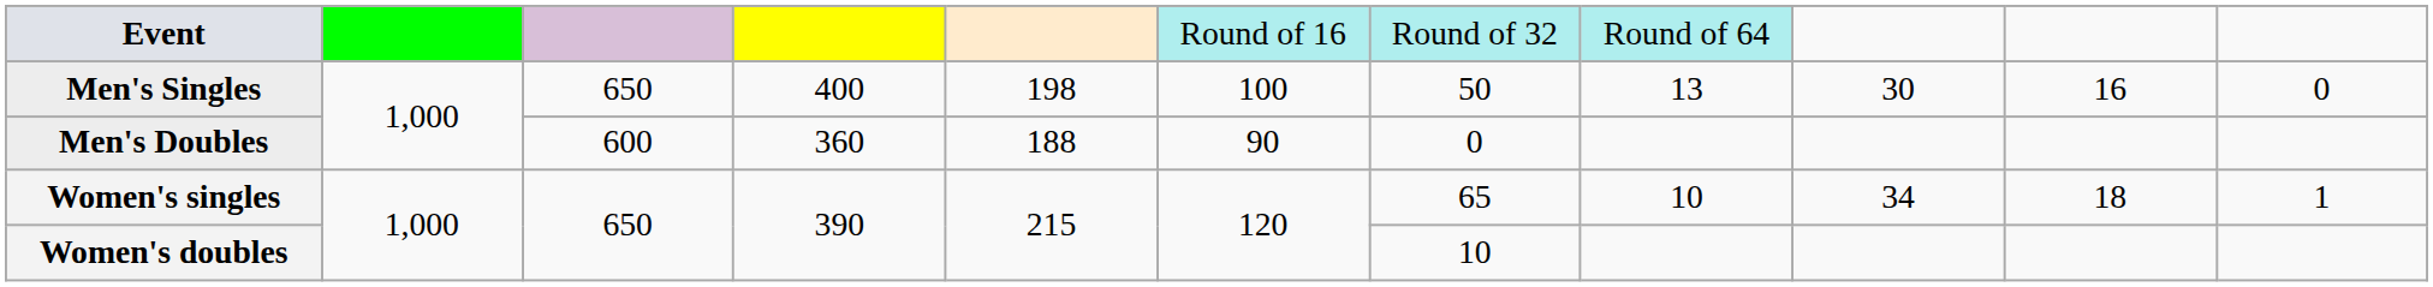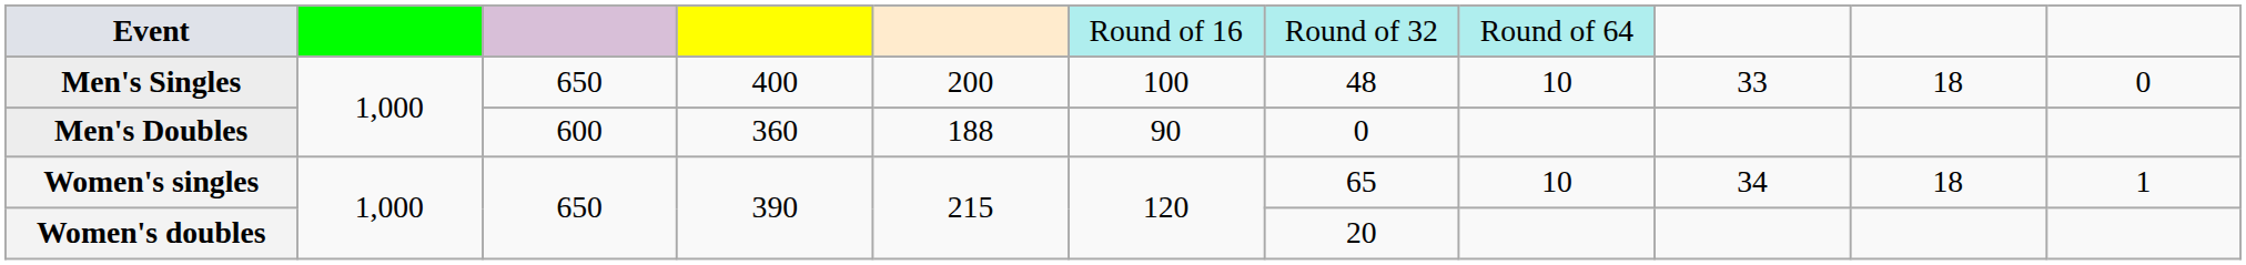Men's Singles | column 5: 198 -> 200
Men's Singles | column 7: 50 -> 48
Men's Singles | column 8: 13 -> 10
Men's Singles | column 9: 30 -> 33
Men's Singles | column 10: 16 -> 18
Women's doubles | column 7: 10 -> 20
